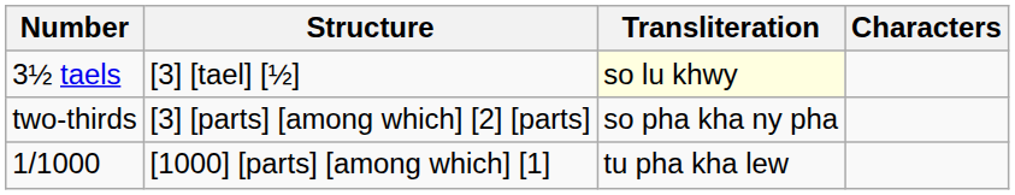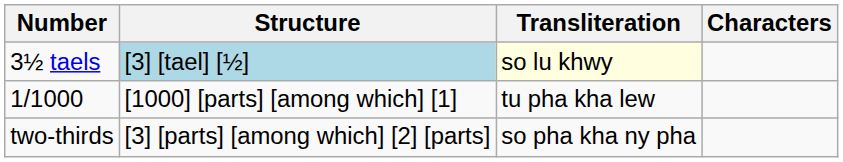3½ taels | Structure: no background -> lightblue background
rows swapped: two-thirds <-> 1/1000
